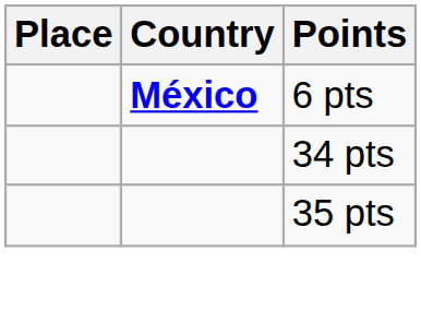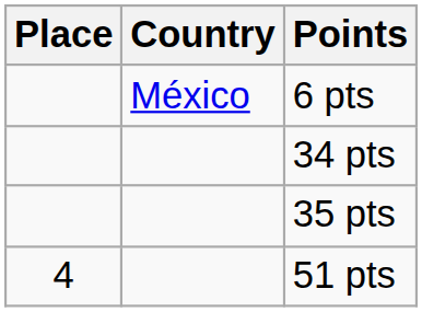6 pts | Country: bold -> normal
+ row: 4 | 51 pts
